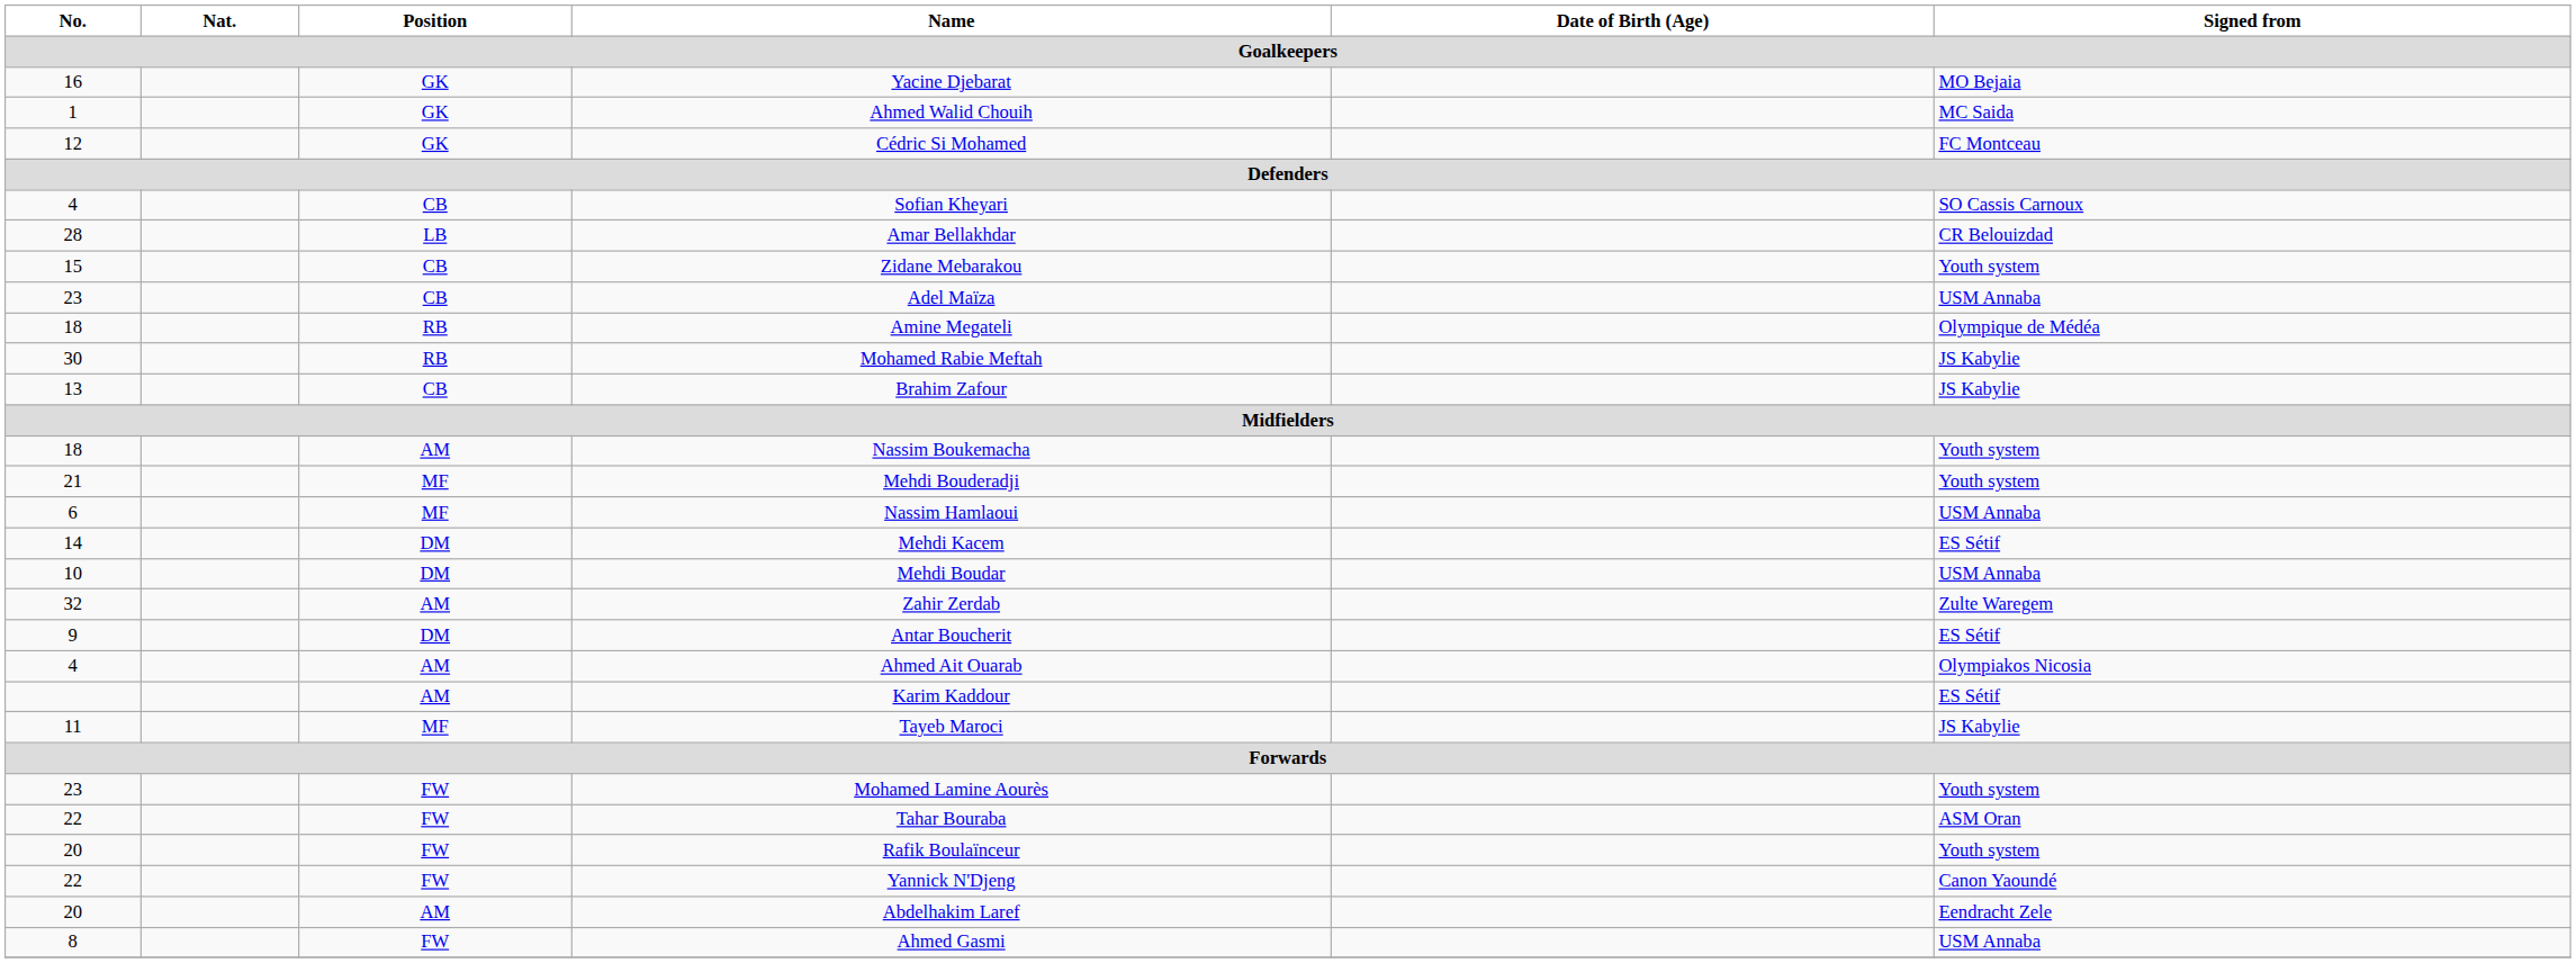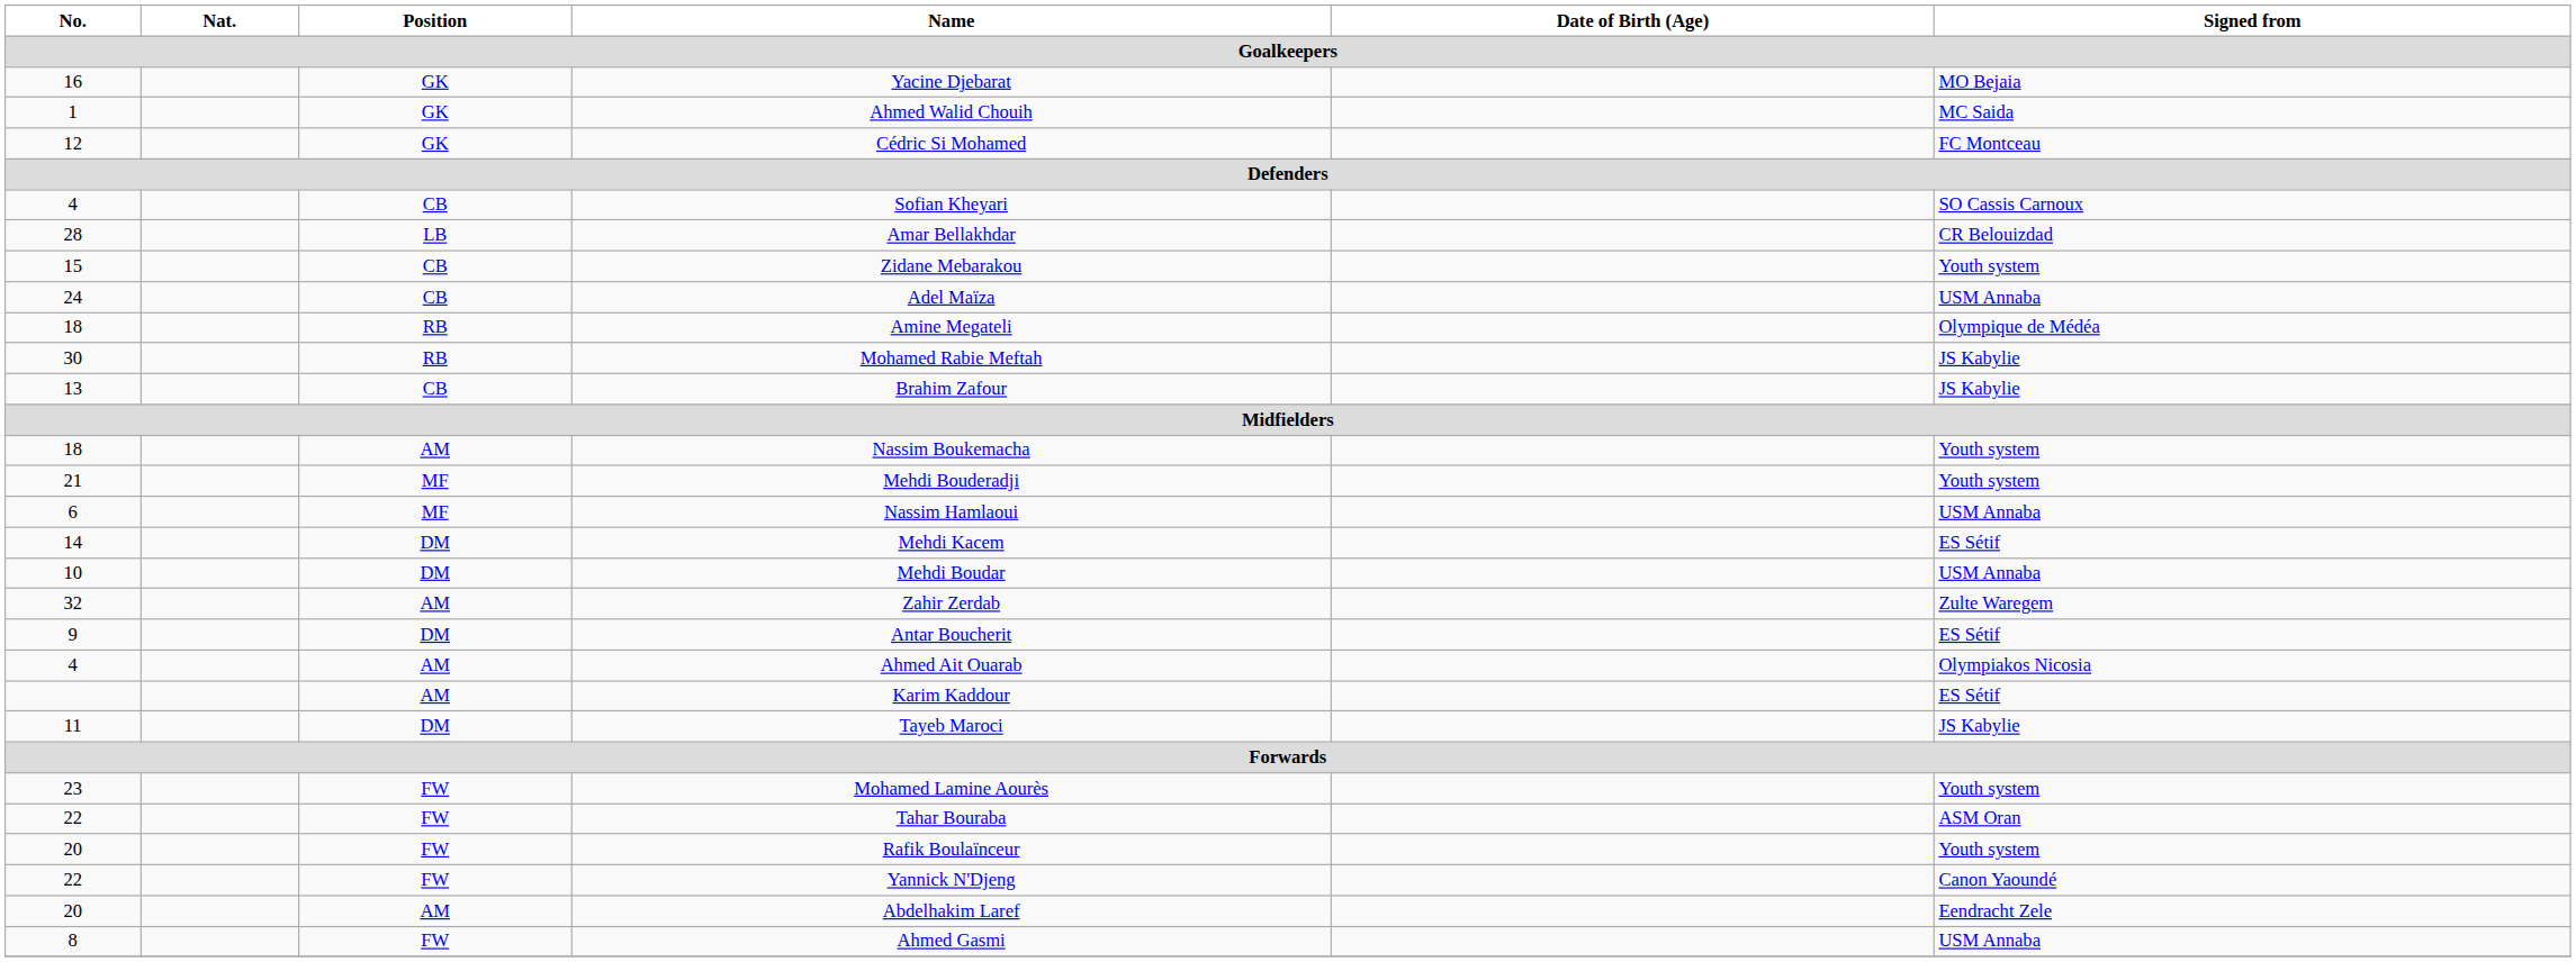Adel Maïza | No.: 23 -> 24
Tayeb Maroci | Position: MF -> DM
